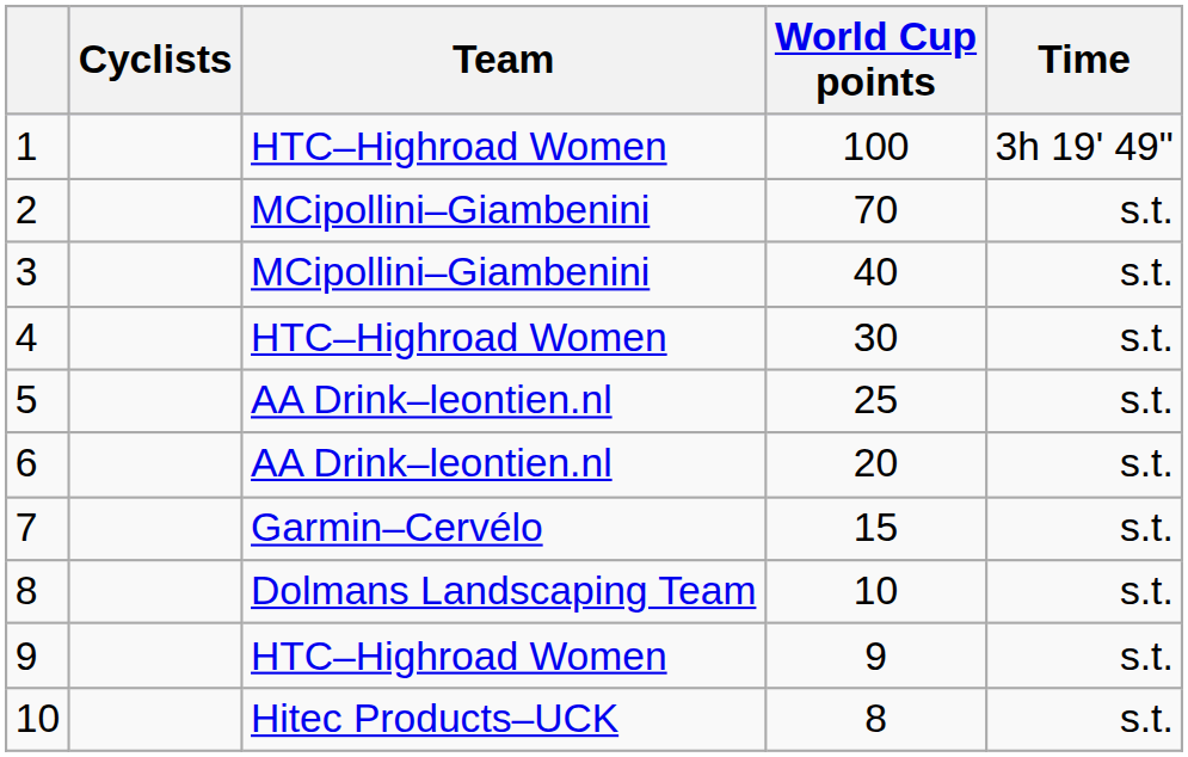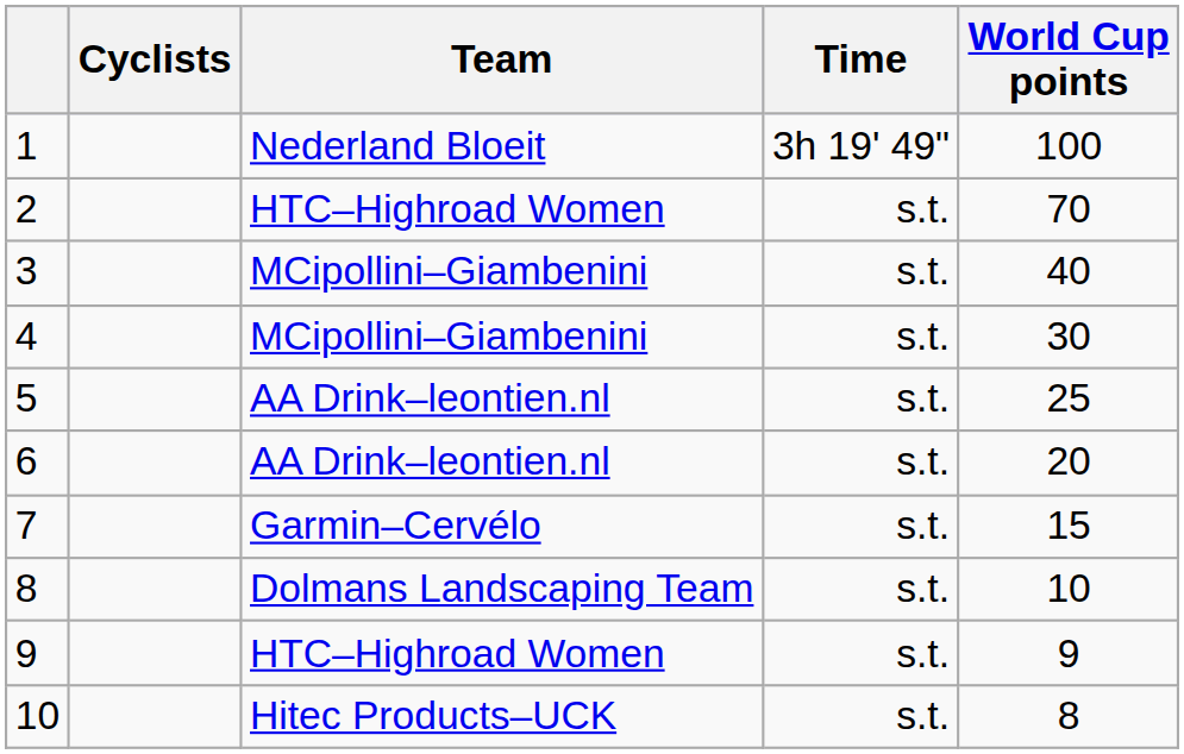columns swapped: Time <-> World Cup points
1 | Team: HTC–Highroad Women -> Nederland Bloeit
2 | Team: MCipollini–Giambenini -> HTC–Highroad Women
4 | Team: HTC–Highroad Women -> MCipollini–Giambenini
